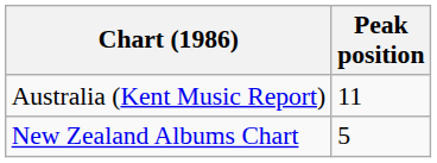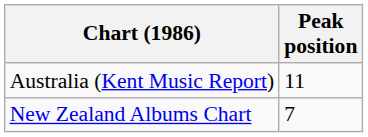New Zealand Albums Chart | Peak position: 5 -> 7
